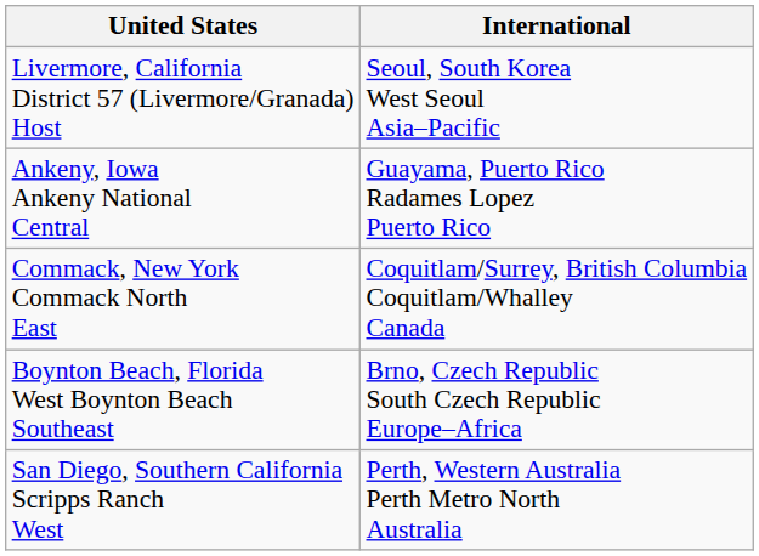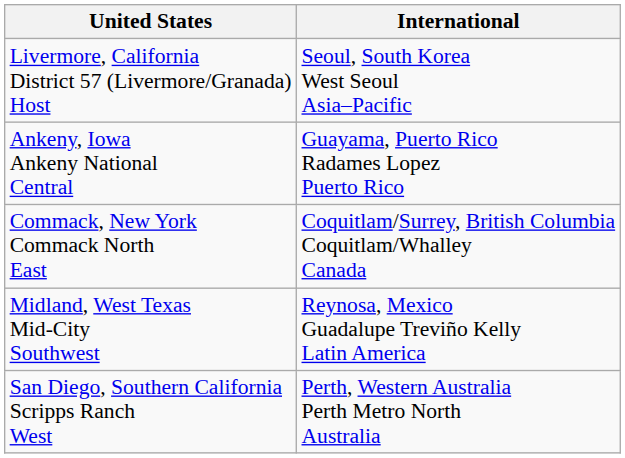- row: Boynton Beach, Florida West Boynton Beach Southeast | Brno, Czech Republic South Czech Republic Europe–Africa
+ row: Midland, West Texas Mid-City Southwest | Reynosa, Mexico Guadalupe Treviño Kelly Latin America
